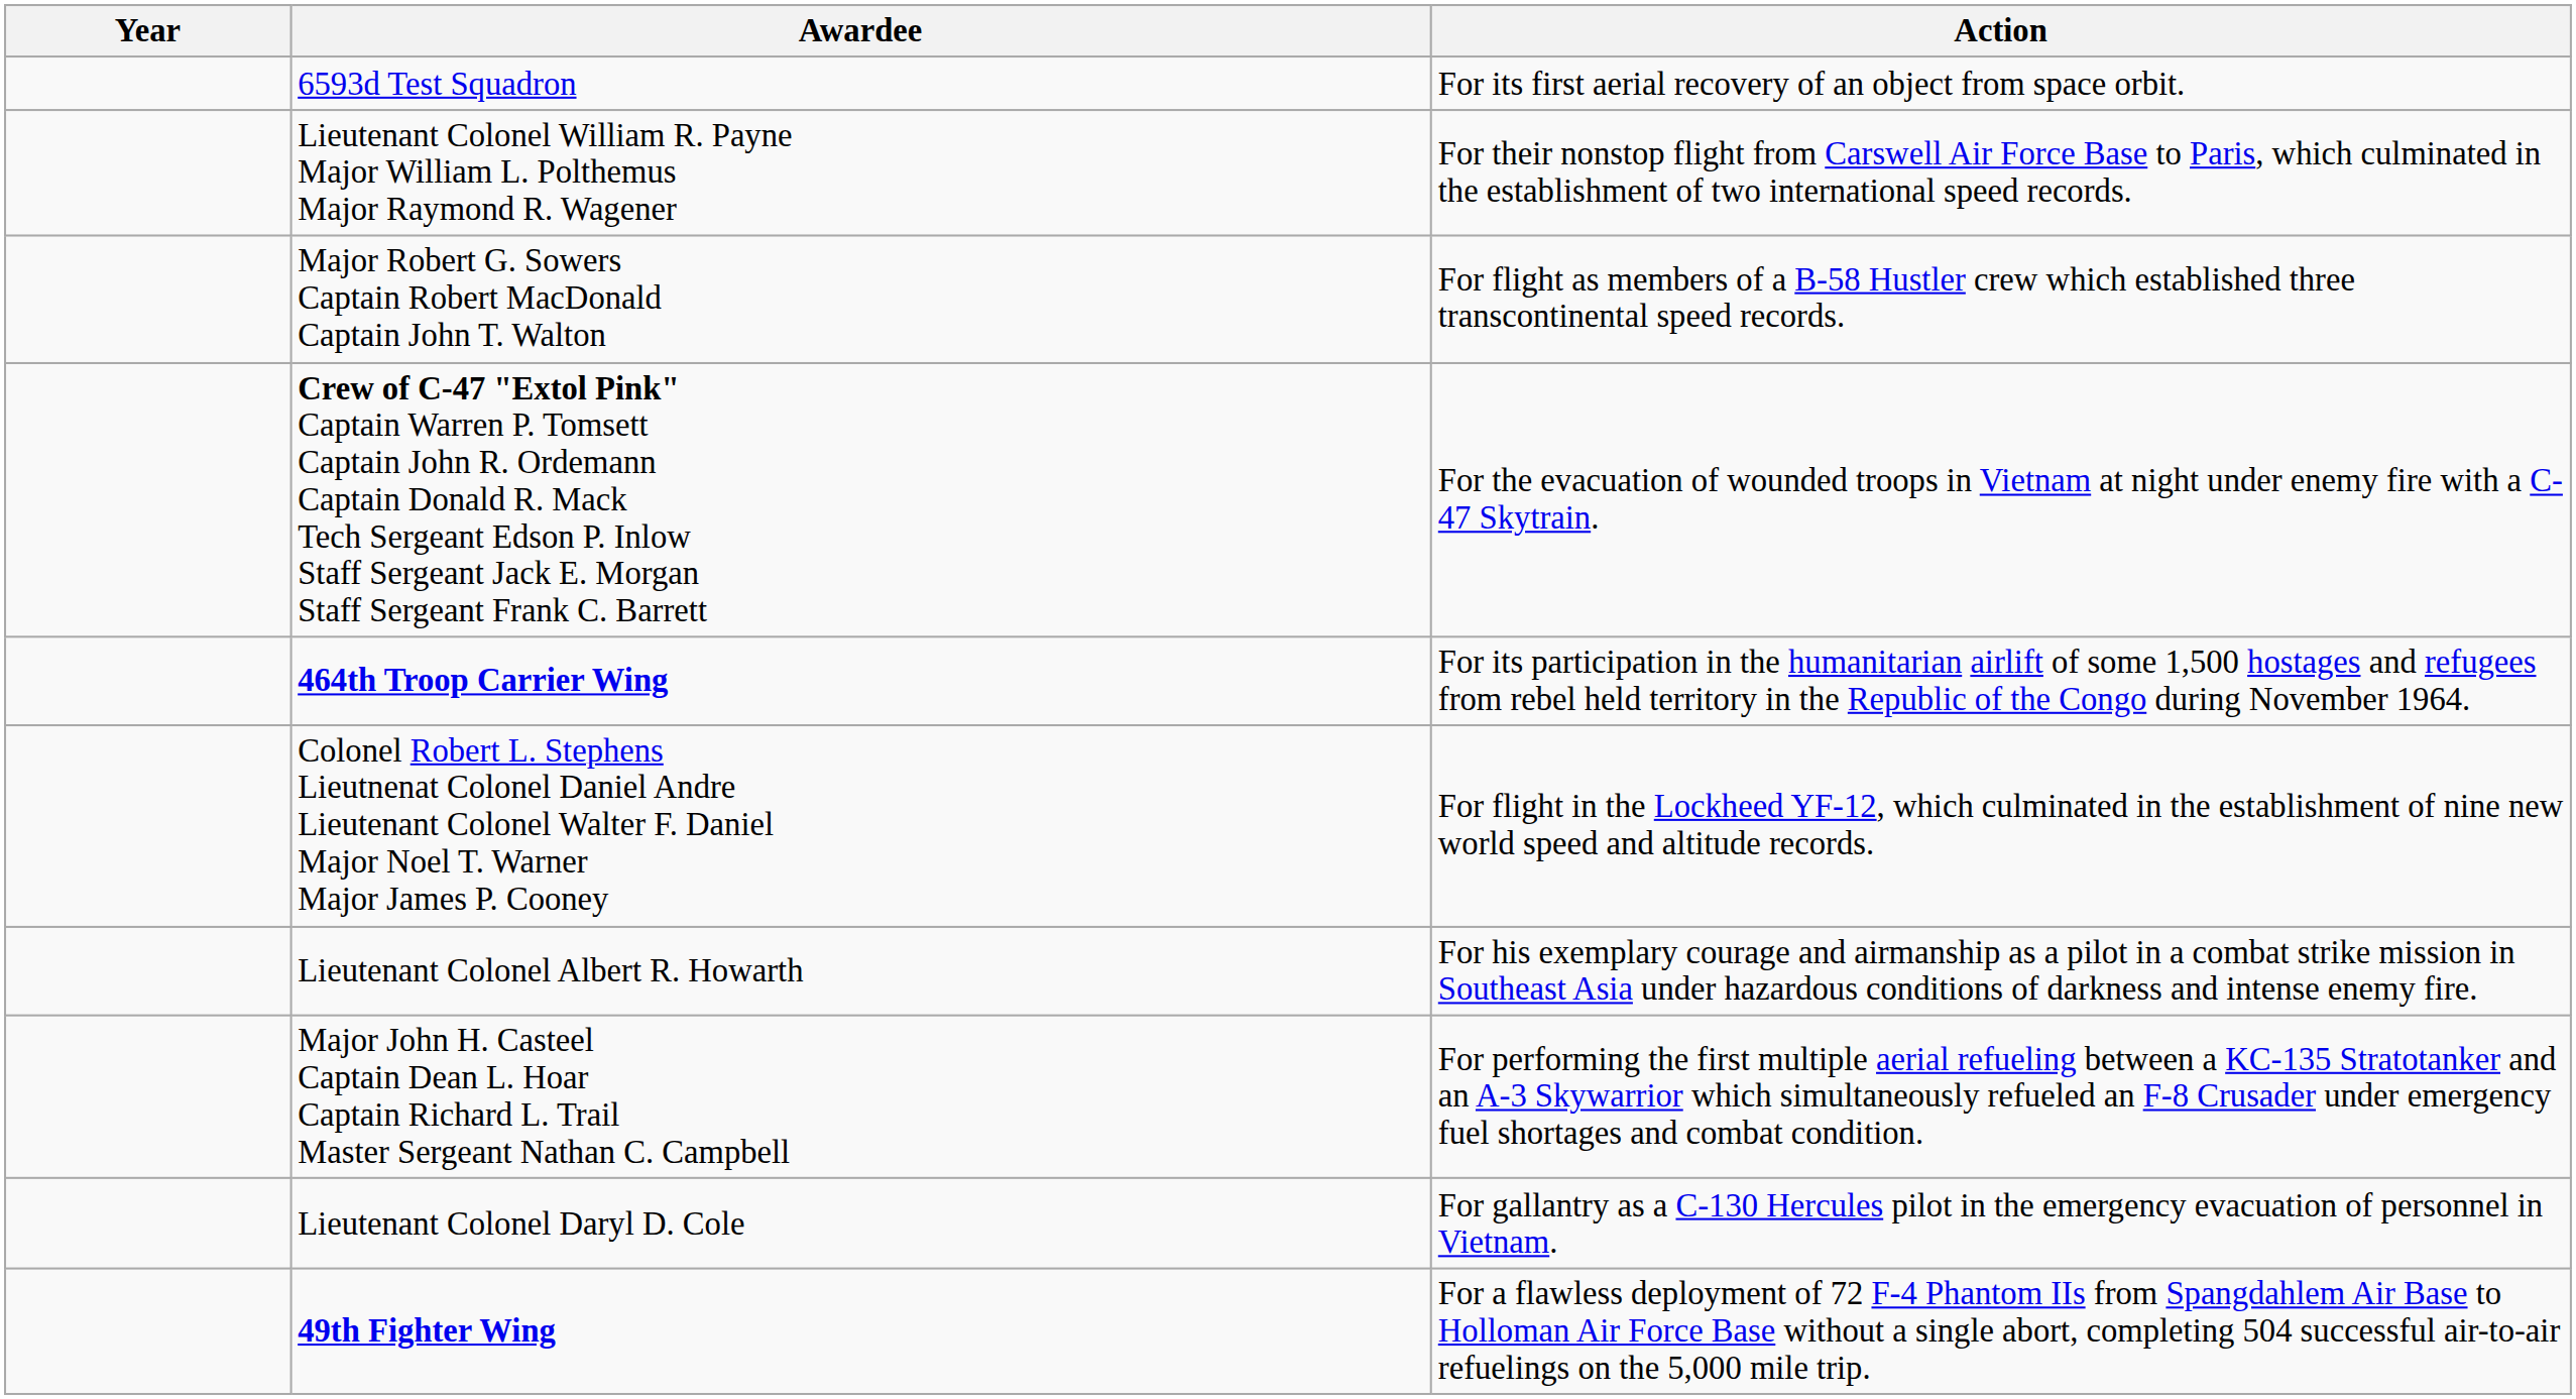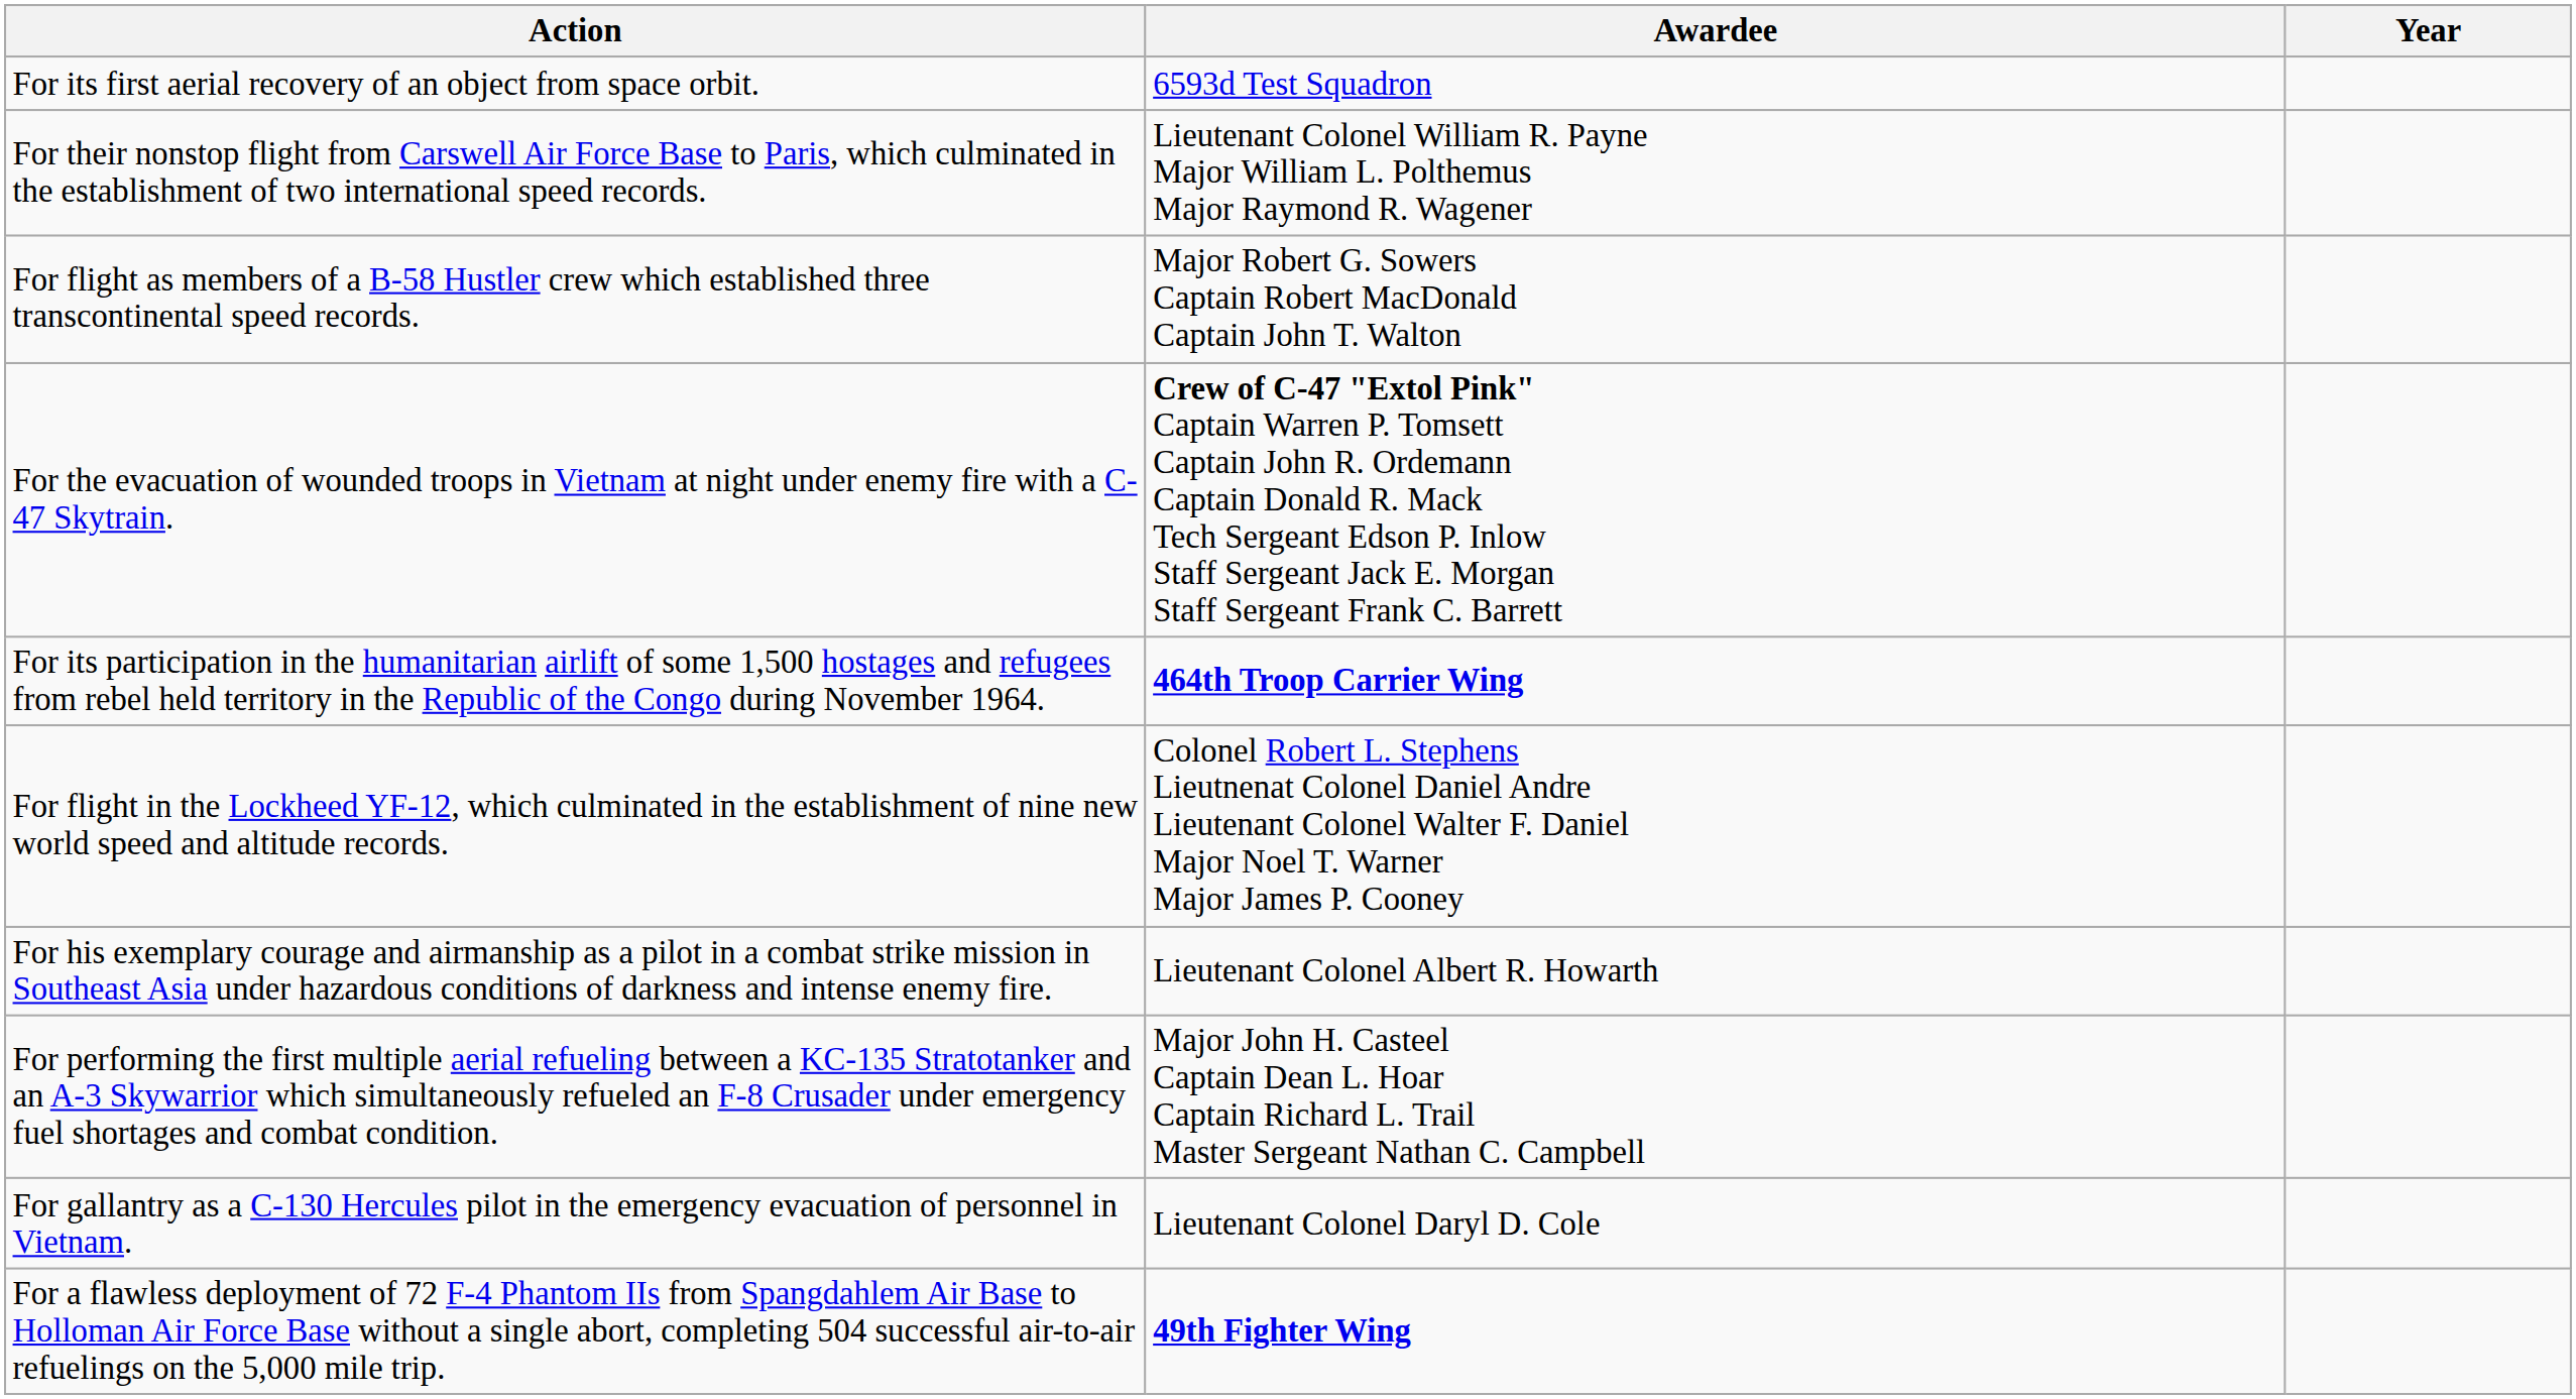columns swapped: Year <-> Action
